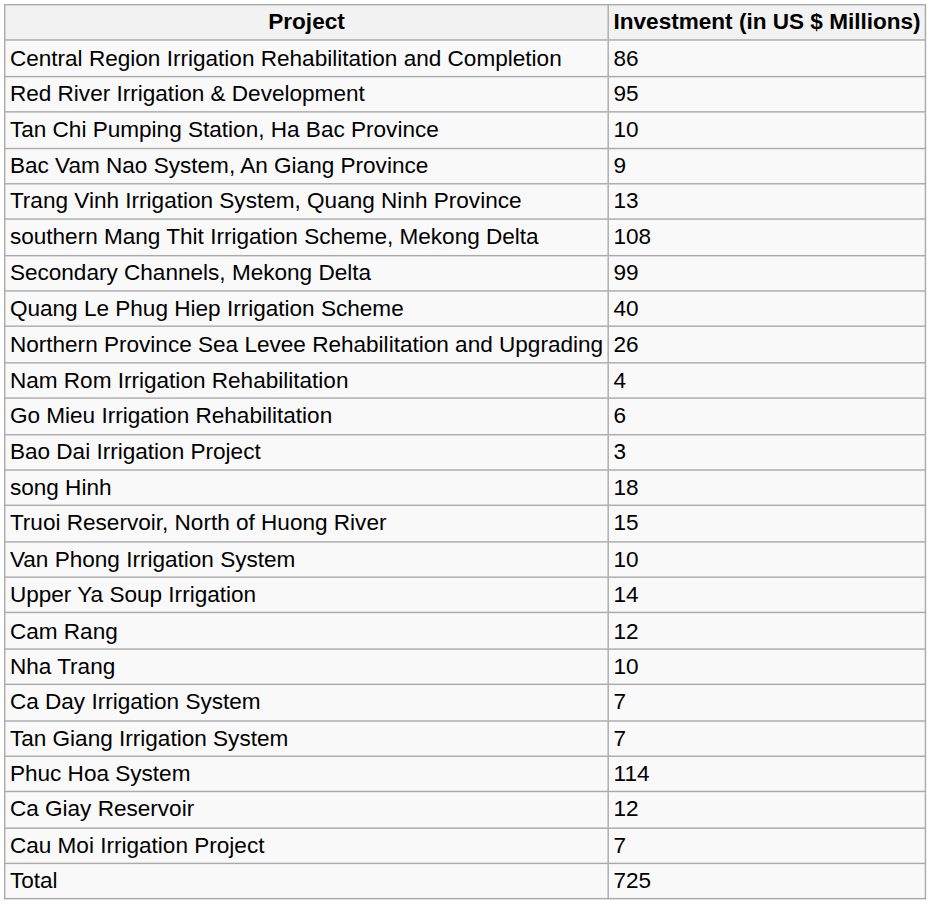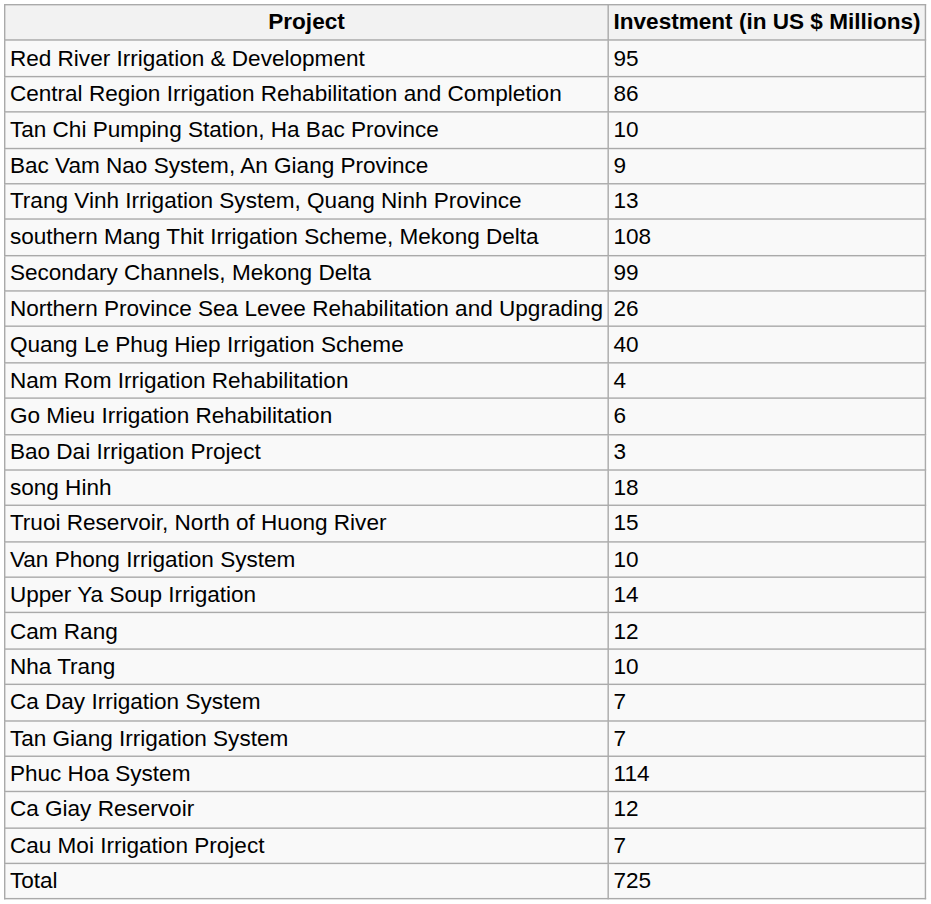rows swapped: Red River Irrigation & Development <-> Central Region Irrigation Rehabilitation and Completion
rows swapped: Quang Le Phug Hiep Irrigation Scheme <-> Northern Province Sea Levee Rehabilitation and Upgrading
